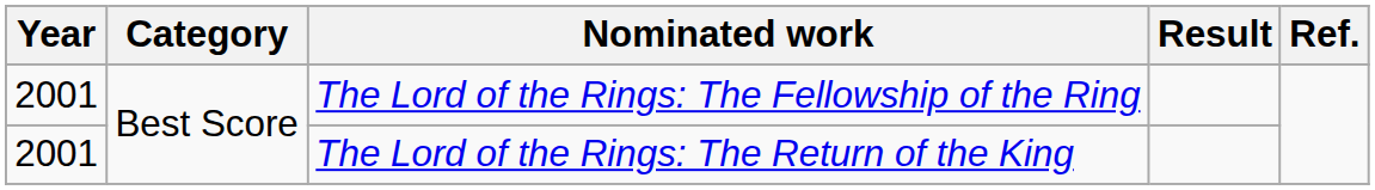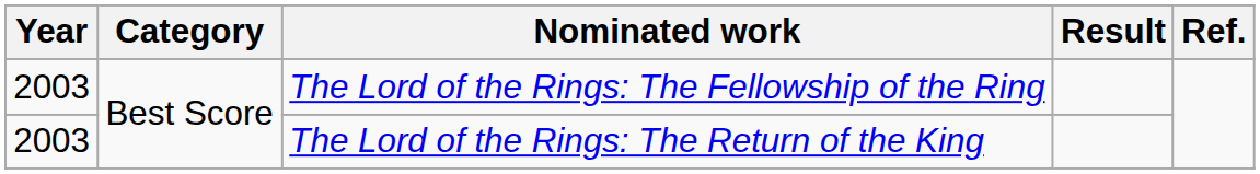The Lord of the Rings: The Fellowship of the Ring | Year: 2001 -> 2003
The Lord of the Rings: The Return of the King | Year: 2001 -> 2003
